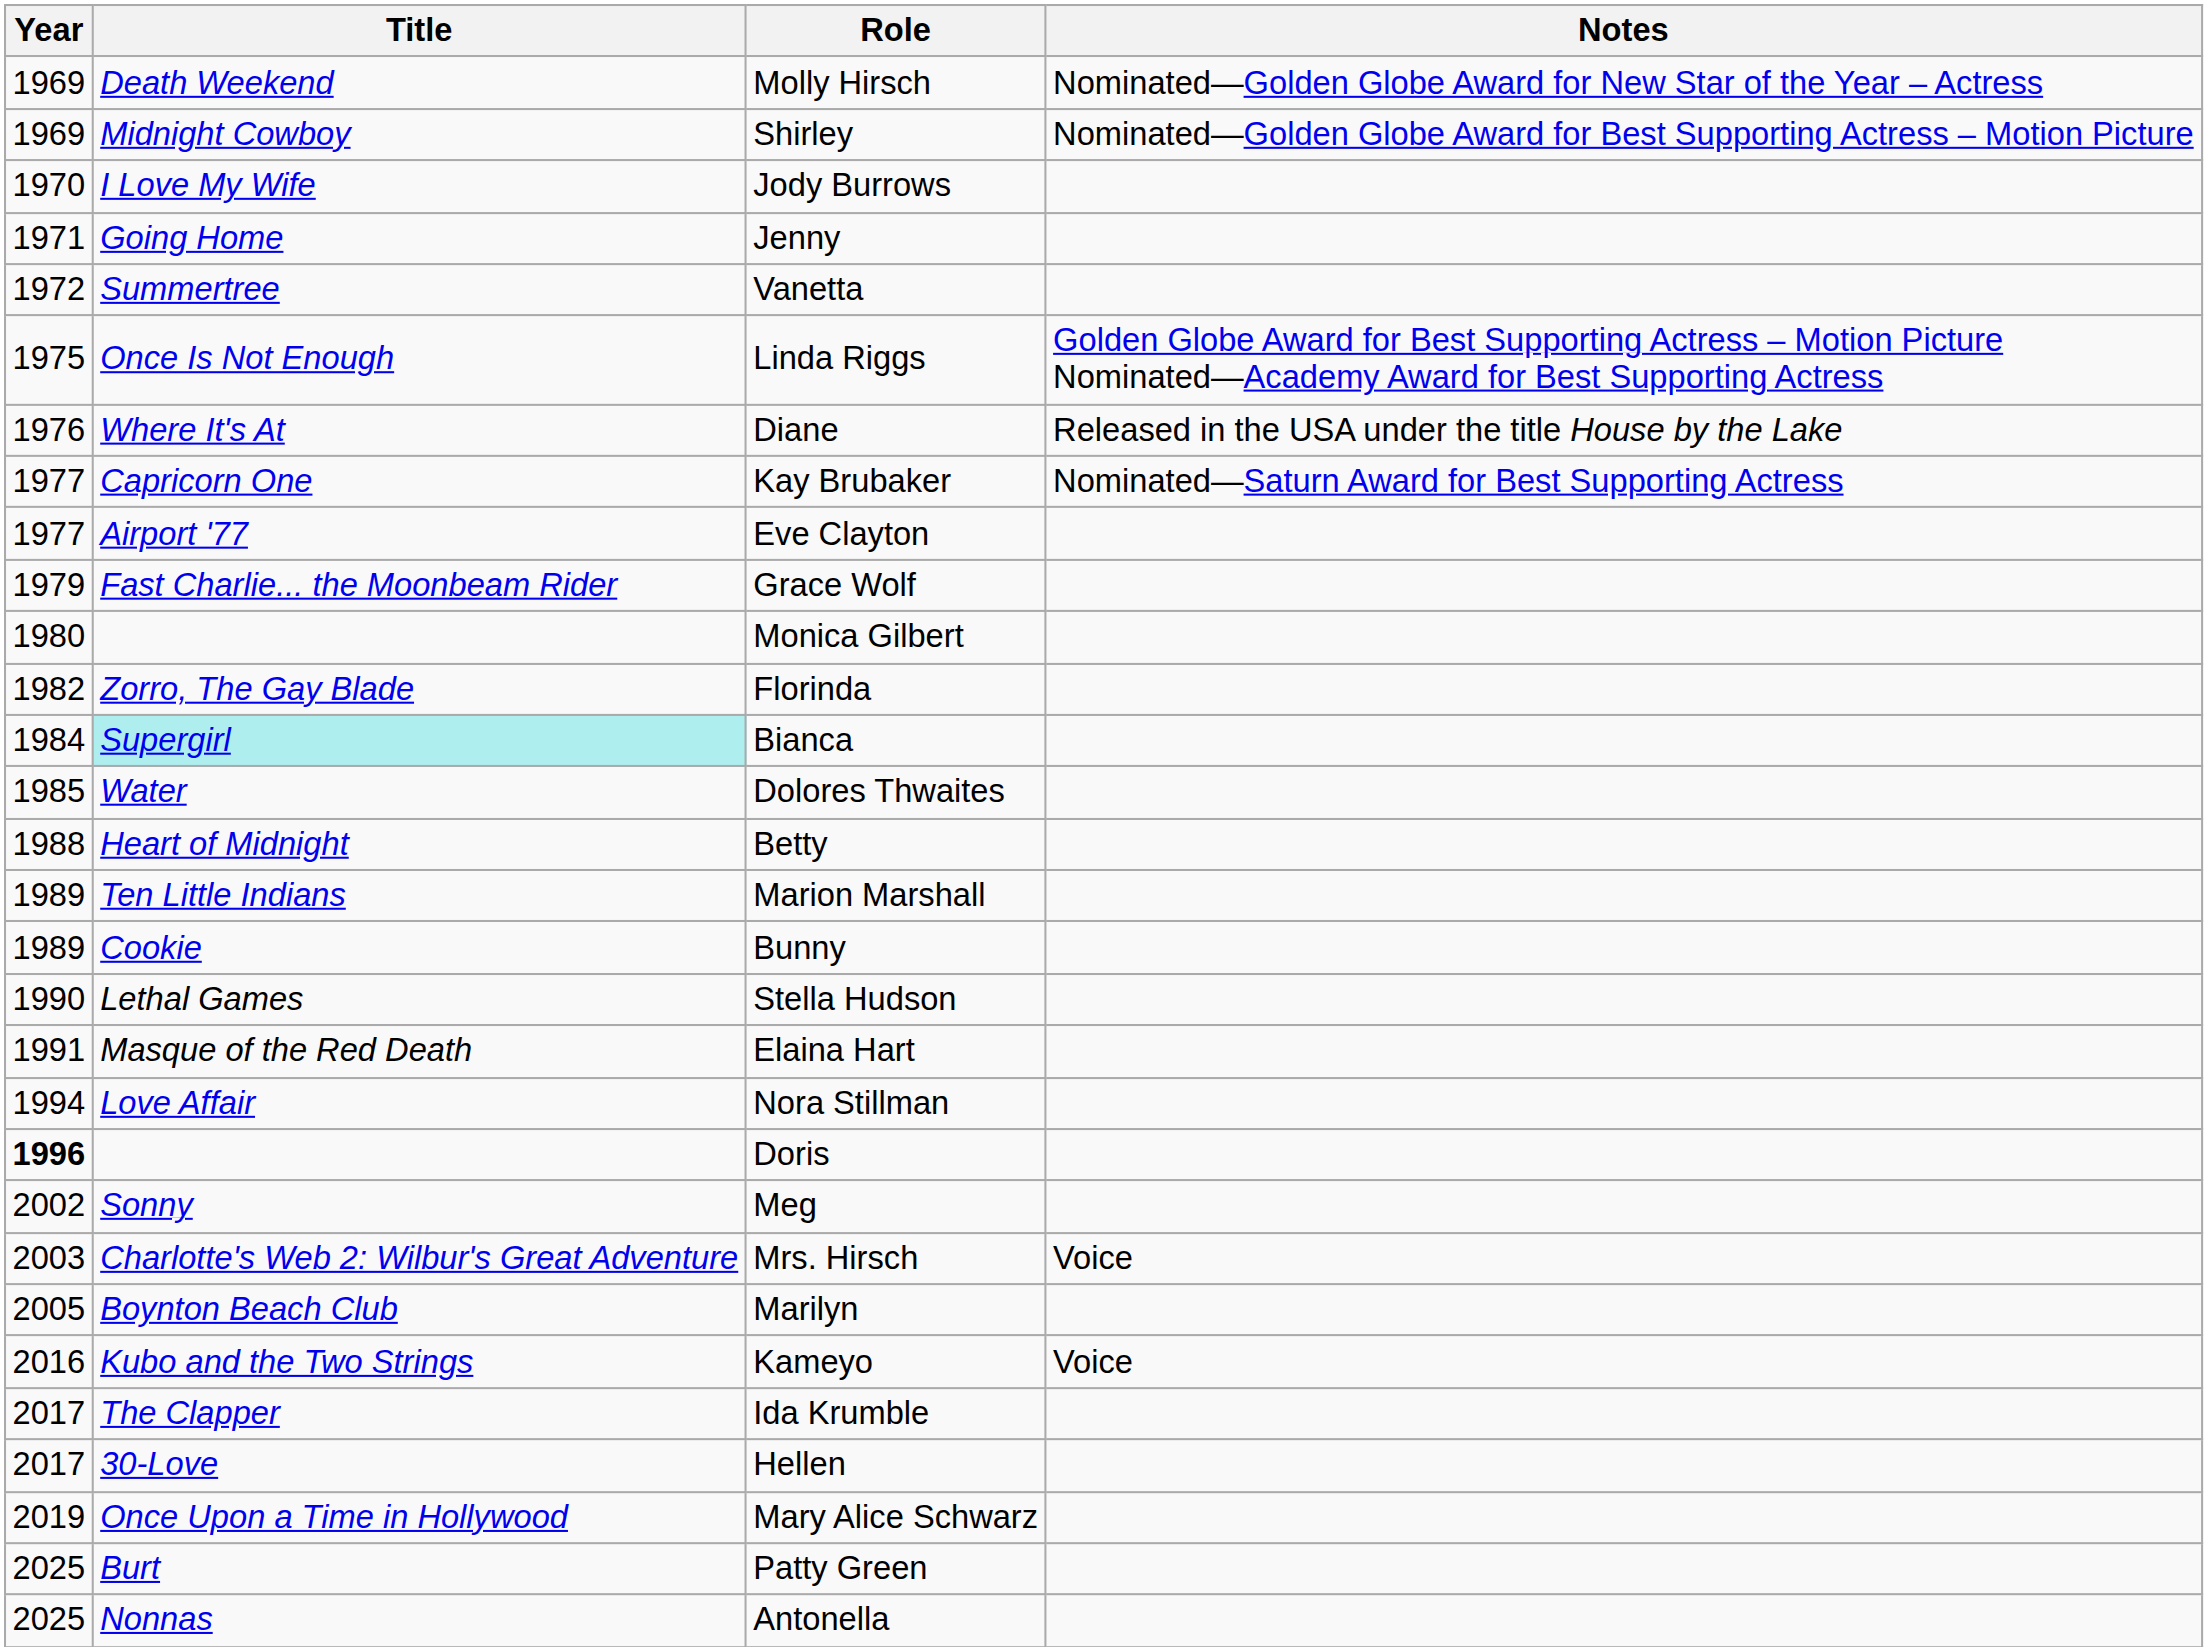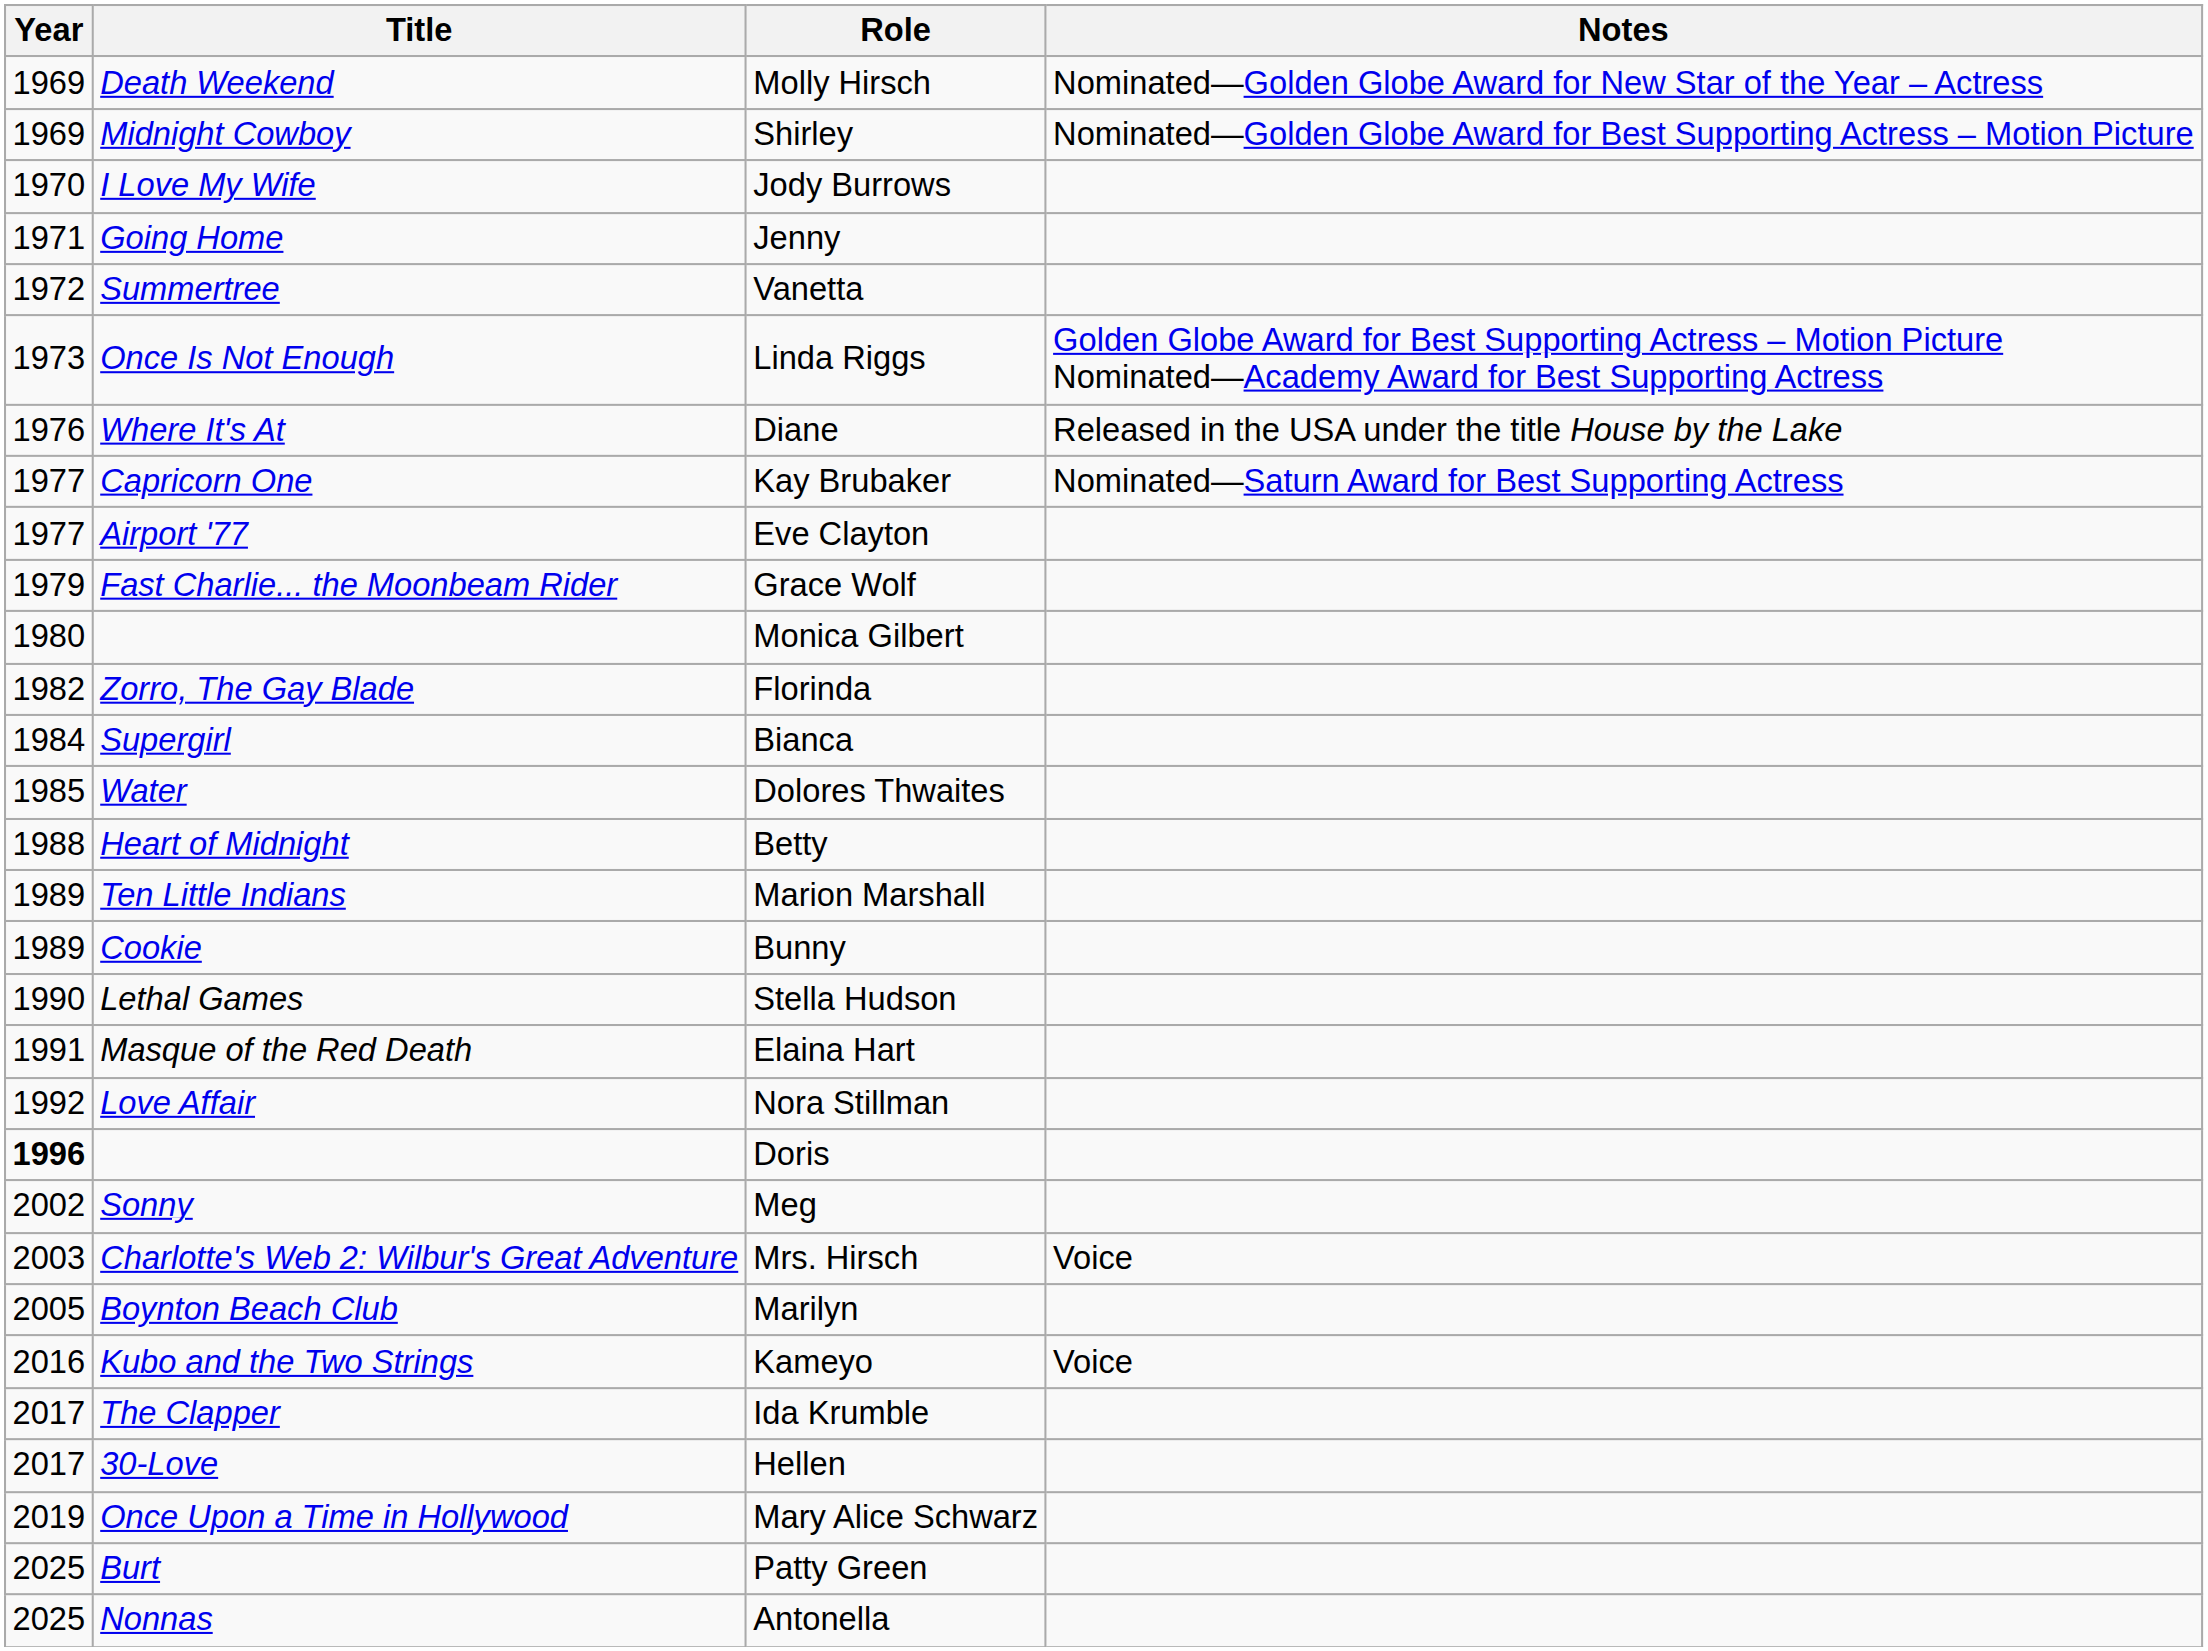Linda Riggs | Year: 1975 -> 1973
Bianca | Title: paleturquoise background -> no background
Nora Stillman | Year: 1994 -> 1992
